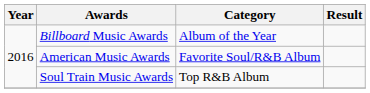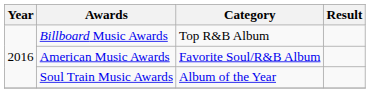Billboard Music Awards | Category: Album of the Year -> Top R&B Album
Soul Train Music Awards | Category: Top R&B Album -> Album of the Year
